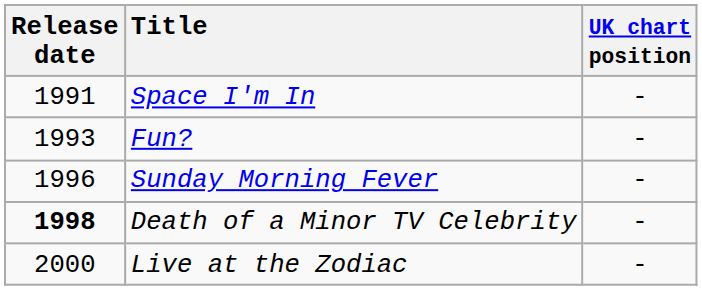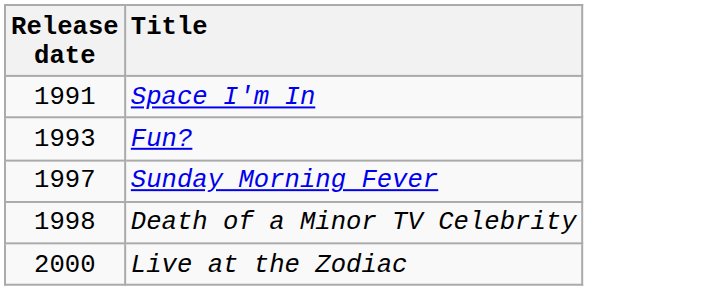- column: UK chart position | - | - | - | - | -
Sunday Morning Fever | Release date: 1996 -> 1997
Death of a Minor TV Celebrity | Release date: bold -> normal
